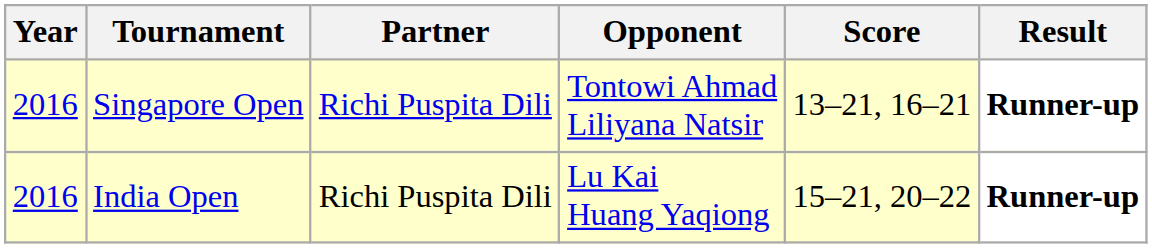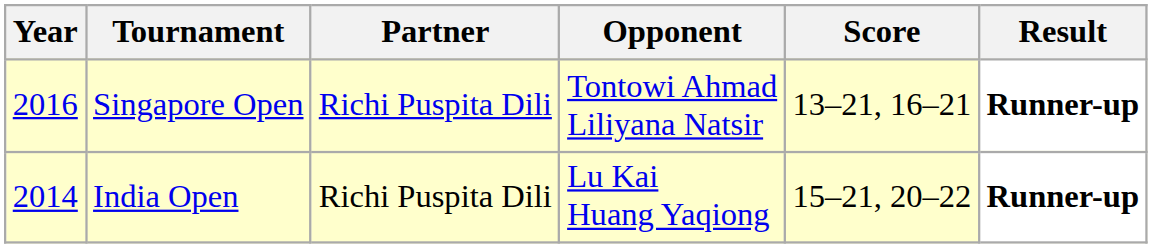India Open | Year: 2016 -> 2014
